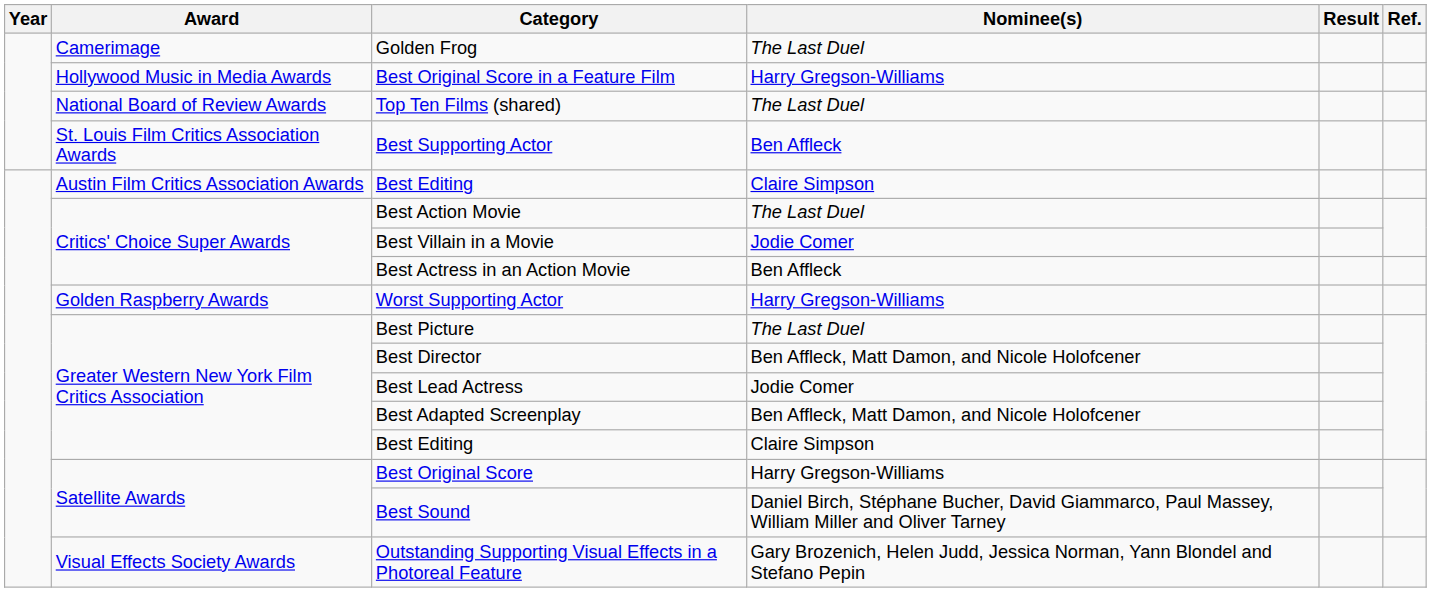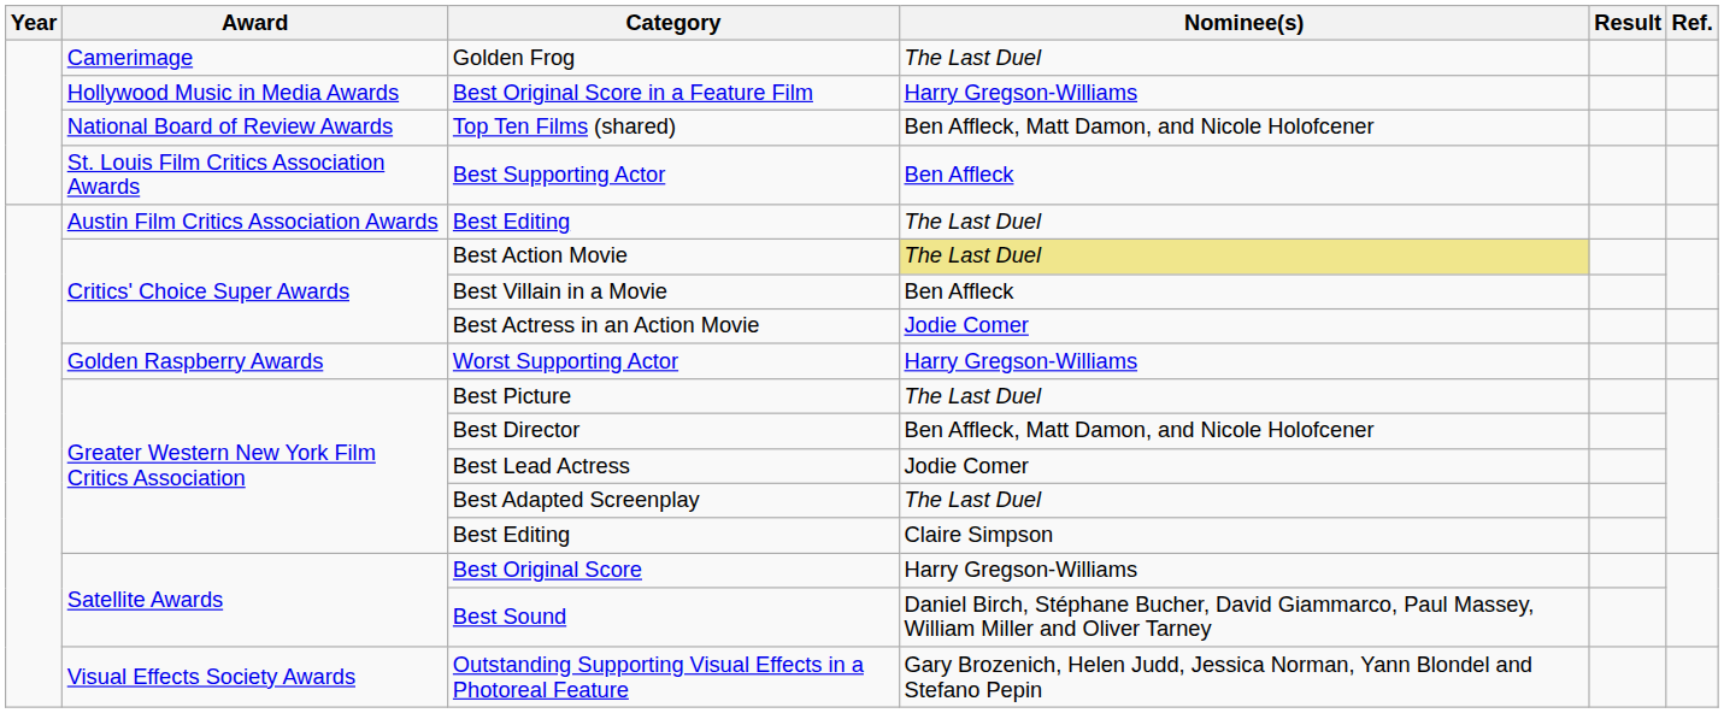Top Ten Films (shared) | Nominee(s): The Last Duel -> Ben Affleck, Matt Damon, and Nicole Holofcener
Austin Film Critics Association Awards / Best Editing | Nominee(s): Claire Simpson -> The Last Duel
Best Action Movie | Nominee(s): no background -> khaki background
Best Villain in a Movie | Nominee(s): Jodie Comer -> Ben Affleck
Best Actress in an Action Movie | Nominee(s): Ben Affleck -> Jodie Comer
Best Adapted Screenplay | Nominee(s): Ben Affleck, Matt Damon, and Nicole Holofcener -> The Last Duel
